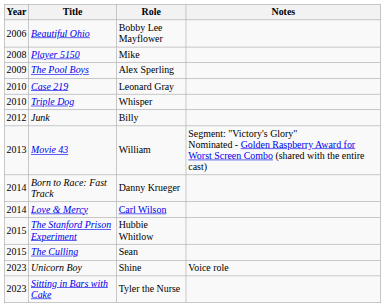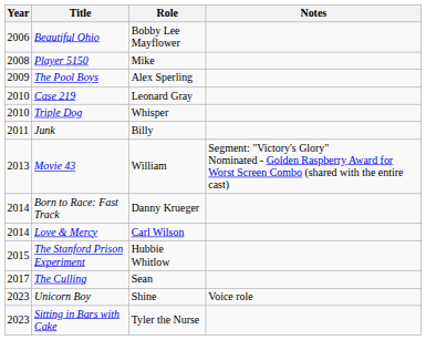Junk | Year: 2012 -> 2011
The Culling | Year: 2015 -> 2017
